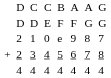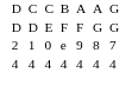- row: + | 2 | 3 | 4 | 5 | 6 | 7 | 8
